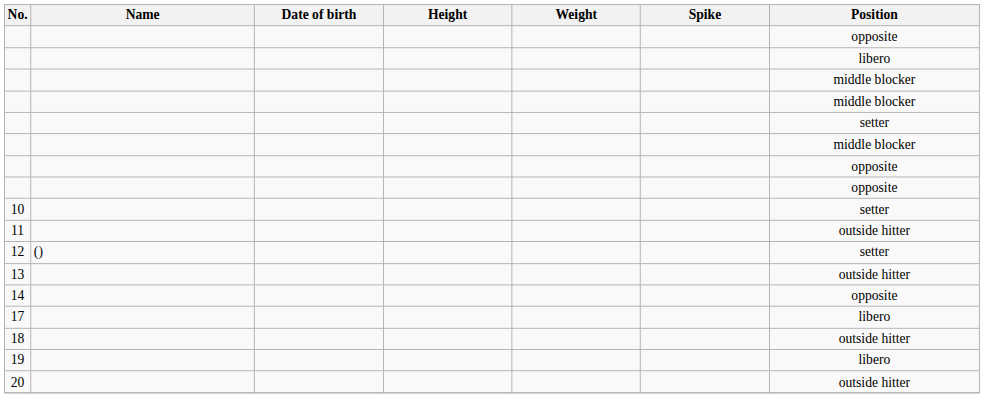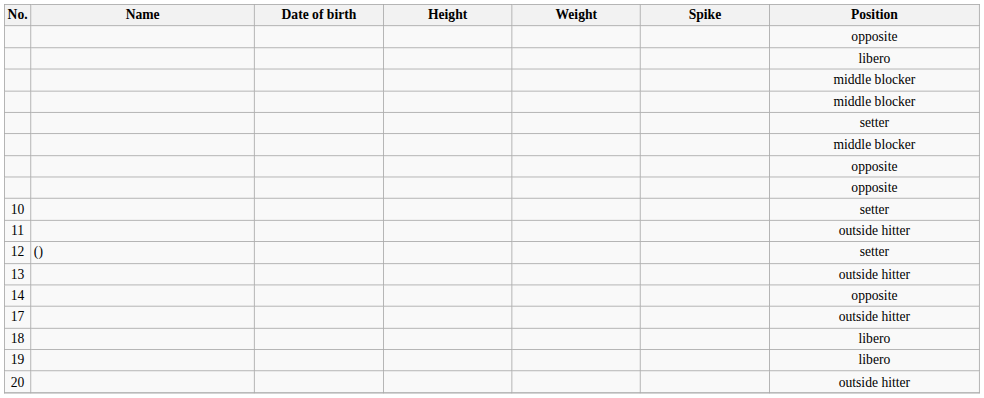17 | Position: libero -> outside hitter
18 | Position: outside hitter -> libero
